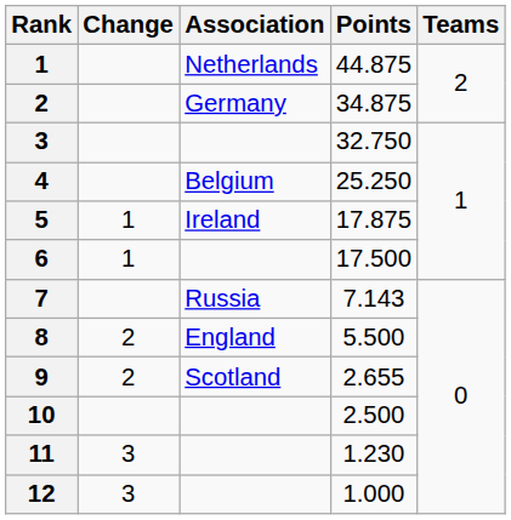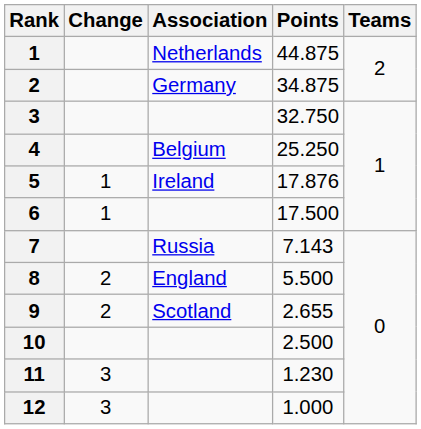5 | Points: 17.875 -> 17.876
